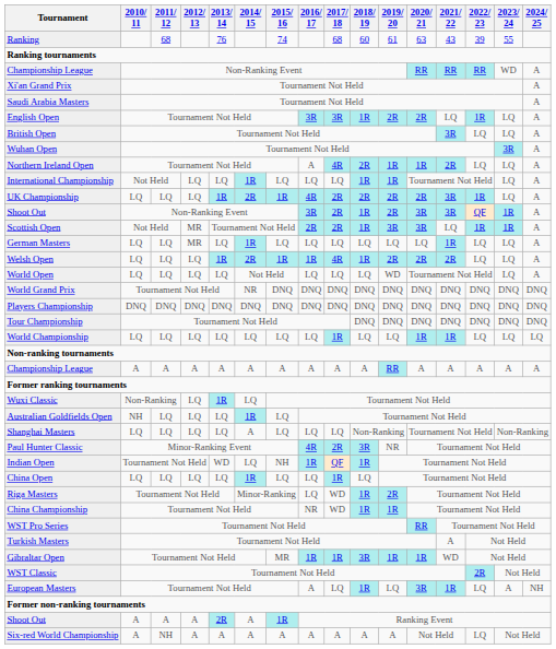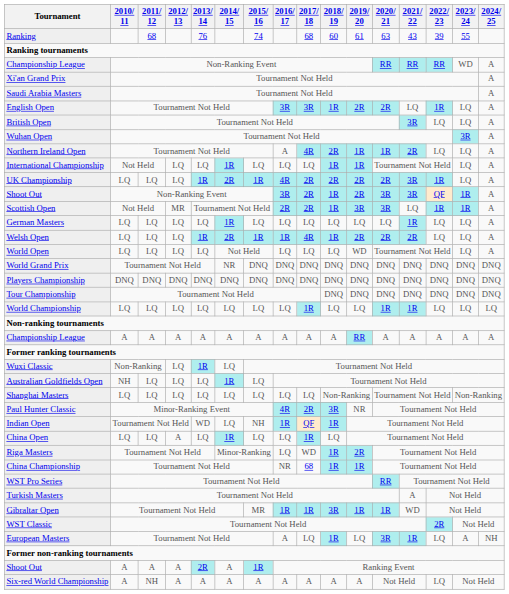German Masters | 2012/ 13: MR -> LQ
Shanghai Masters | 2014/ 15: A -> LQ
China Open | 2012/ 13: LQ -> A
China Championship | 2017/ 18: WD -> 68
